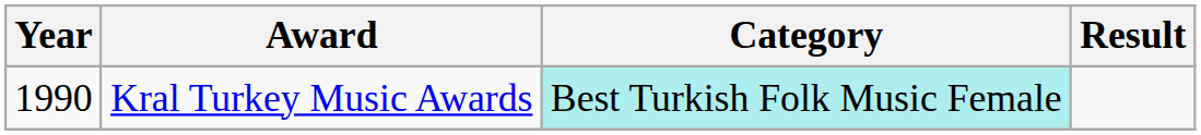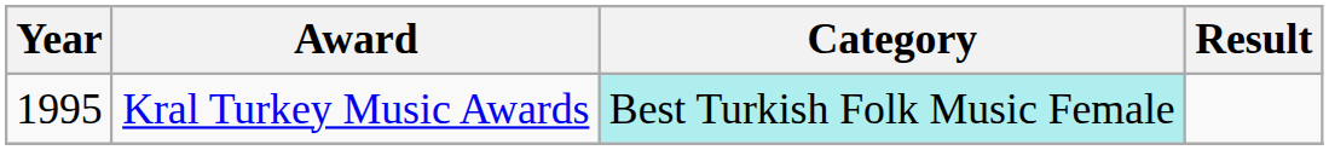Kral Turkey Music Awards | Year: 1990 -> 1995
